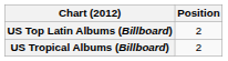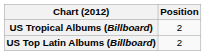rows swapped: US Top Latin Albums (Billboard) <-> US Tropical Albums (Billboard)
